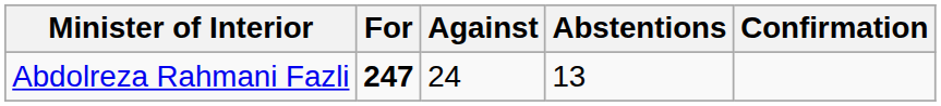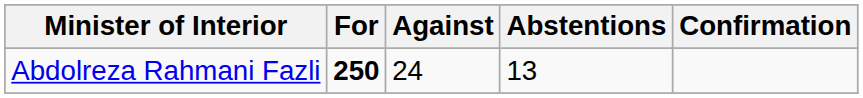Abdolreza Rahmani Fazli | For: 247 -> 250
